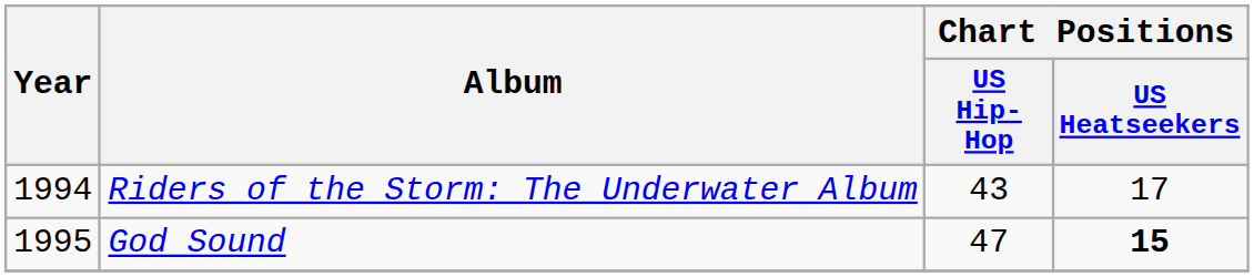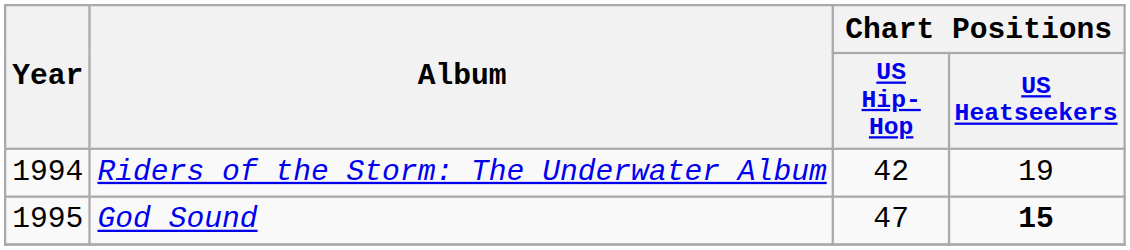Riders of the Storm: The Underwater Album | Chart Positions / US Hip-Hop: 43 -> 42
Riders of the Storm: The Underwater Album | Chart Positions / US Heatseekers: 17 -> 19
